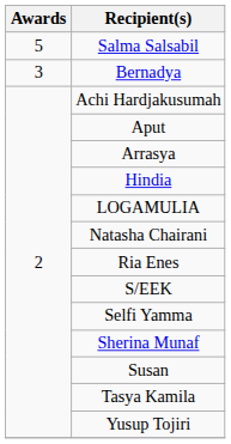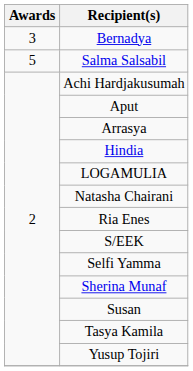rows swapped: Salma Salsabil <-> Bernadya
